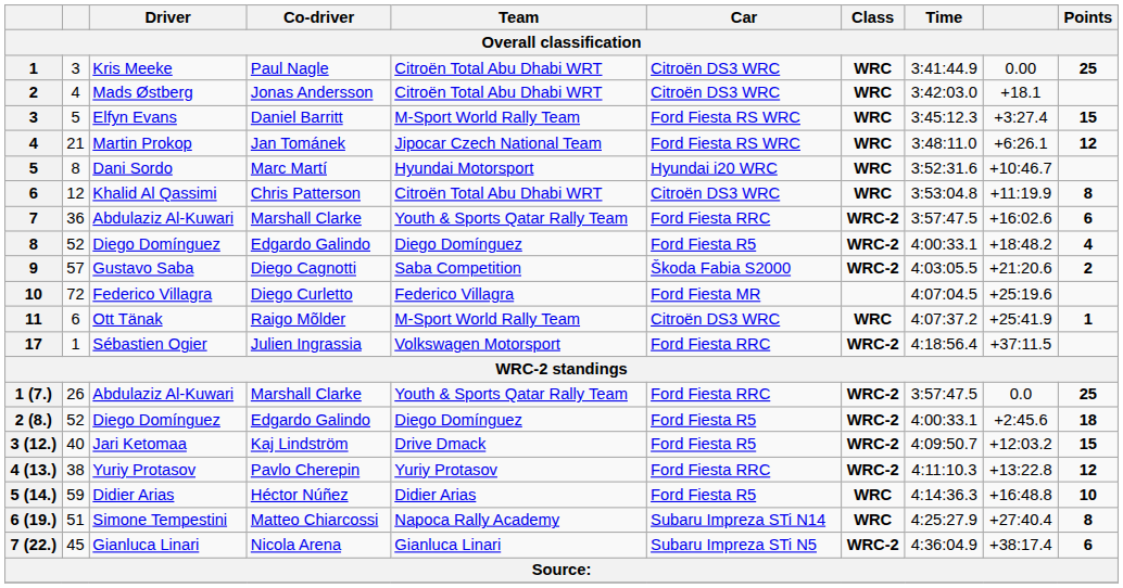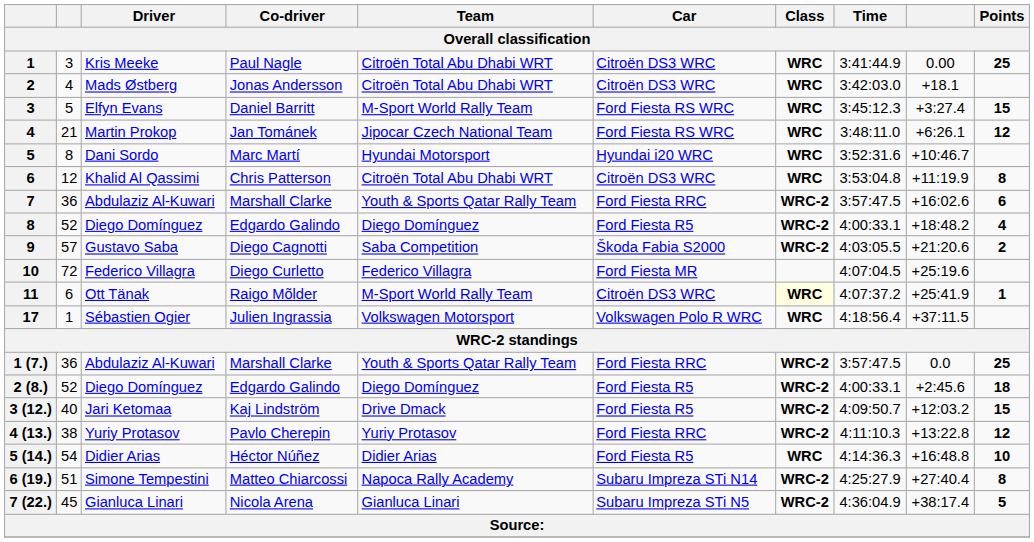11 | Class: no background -> lightyellow background
17 | Car: Ford Fiesta RRC -> Volkswagen Polo R WRC
17 | Class: WRC-2 -> WRC
1 (7.) | column 2: 26 -> 36
5 (14.) | column 2: 59 -> 54
6 (19.) | Class: WRC -> WRC-2
7 (22.) | Points: 6 -> 5
